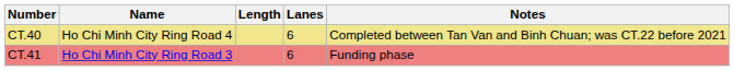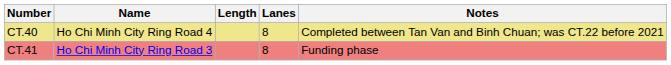CT.40 | Lanes: 6 -> 8
CT.41 | Lanes: 6 -> 8
